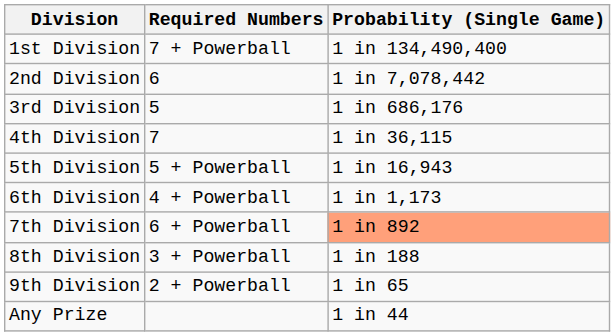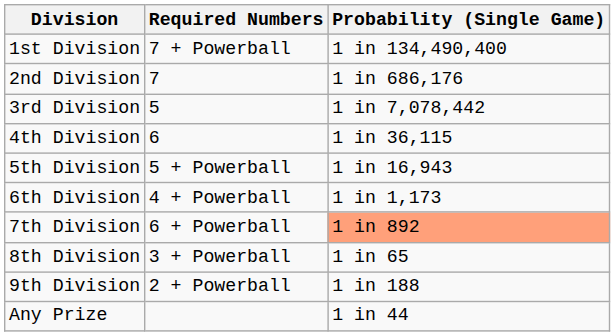2nd Division | Required Numbers: 6 -> 7
2nd Division | Probability (Single Game): 1 in 7,078,442 -> 1 in 686,176
3rd Division | Probability (Single Game): 1 in 686,176 -> 1 in 7,078,442
4th Division | Required Numbers: 7 -> 6
8th Division | Probability (Single Game): 1 in 188 -> 1 in 65
9th Division | Probability (Single Game): 1 in 65 -> 1 in 188
